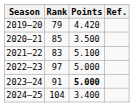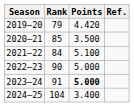2021–22 | Rank: 83 -> 84
2022–23 | Rank: 97 -> 90
